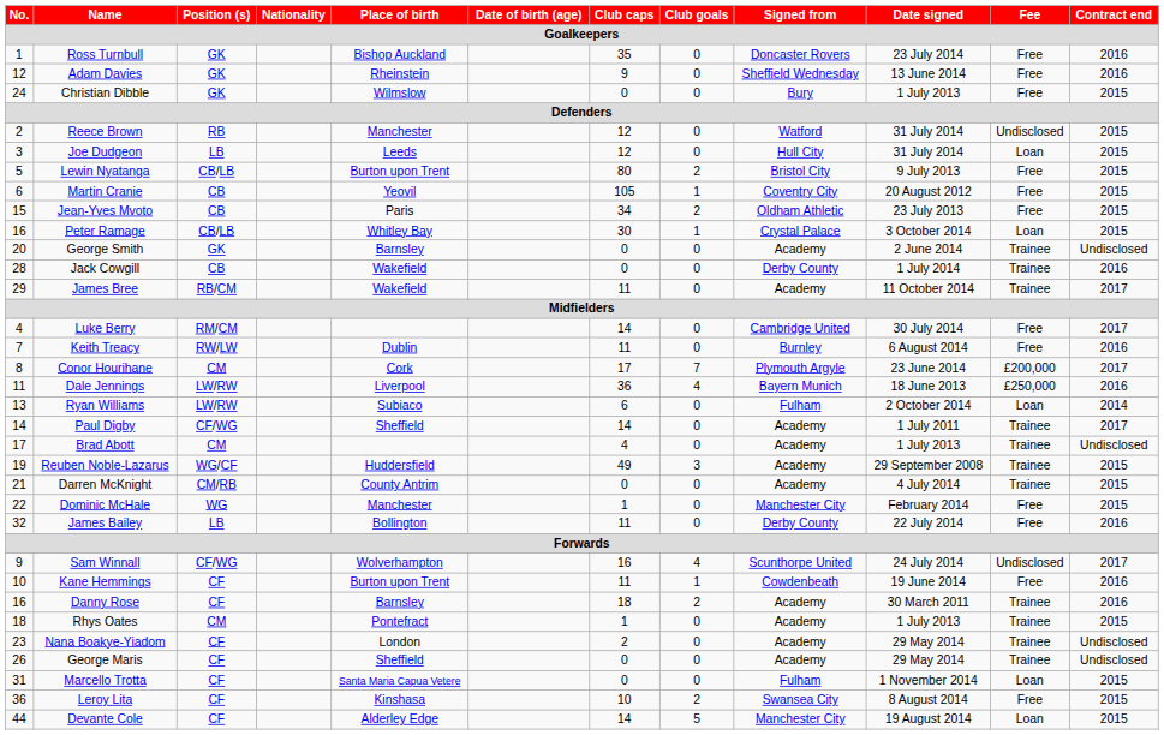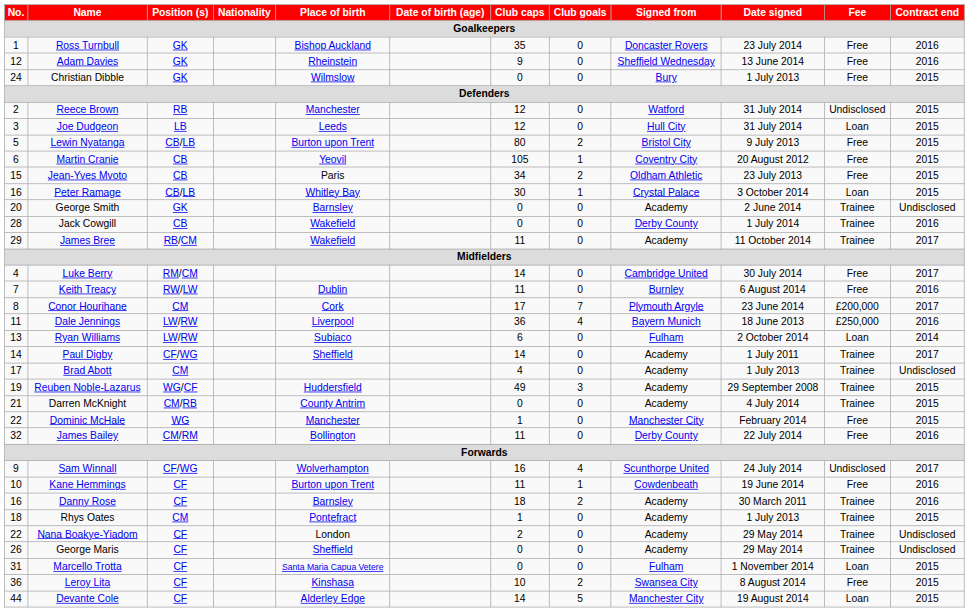James Bailey | Position (s): LB -> CM/RM
Nana Boakye-Yiadom | No.: 23 -> 22
